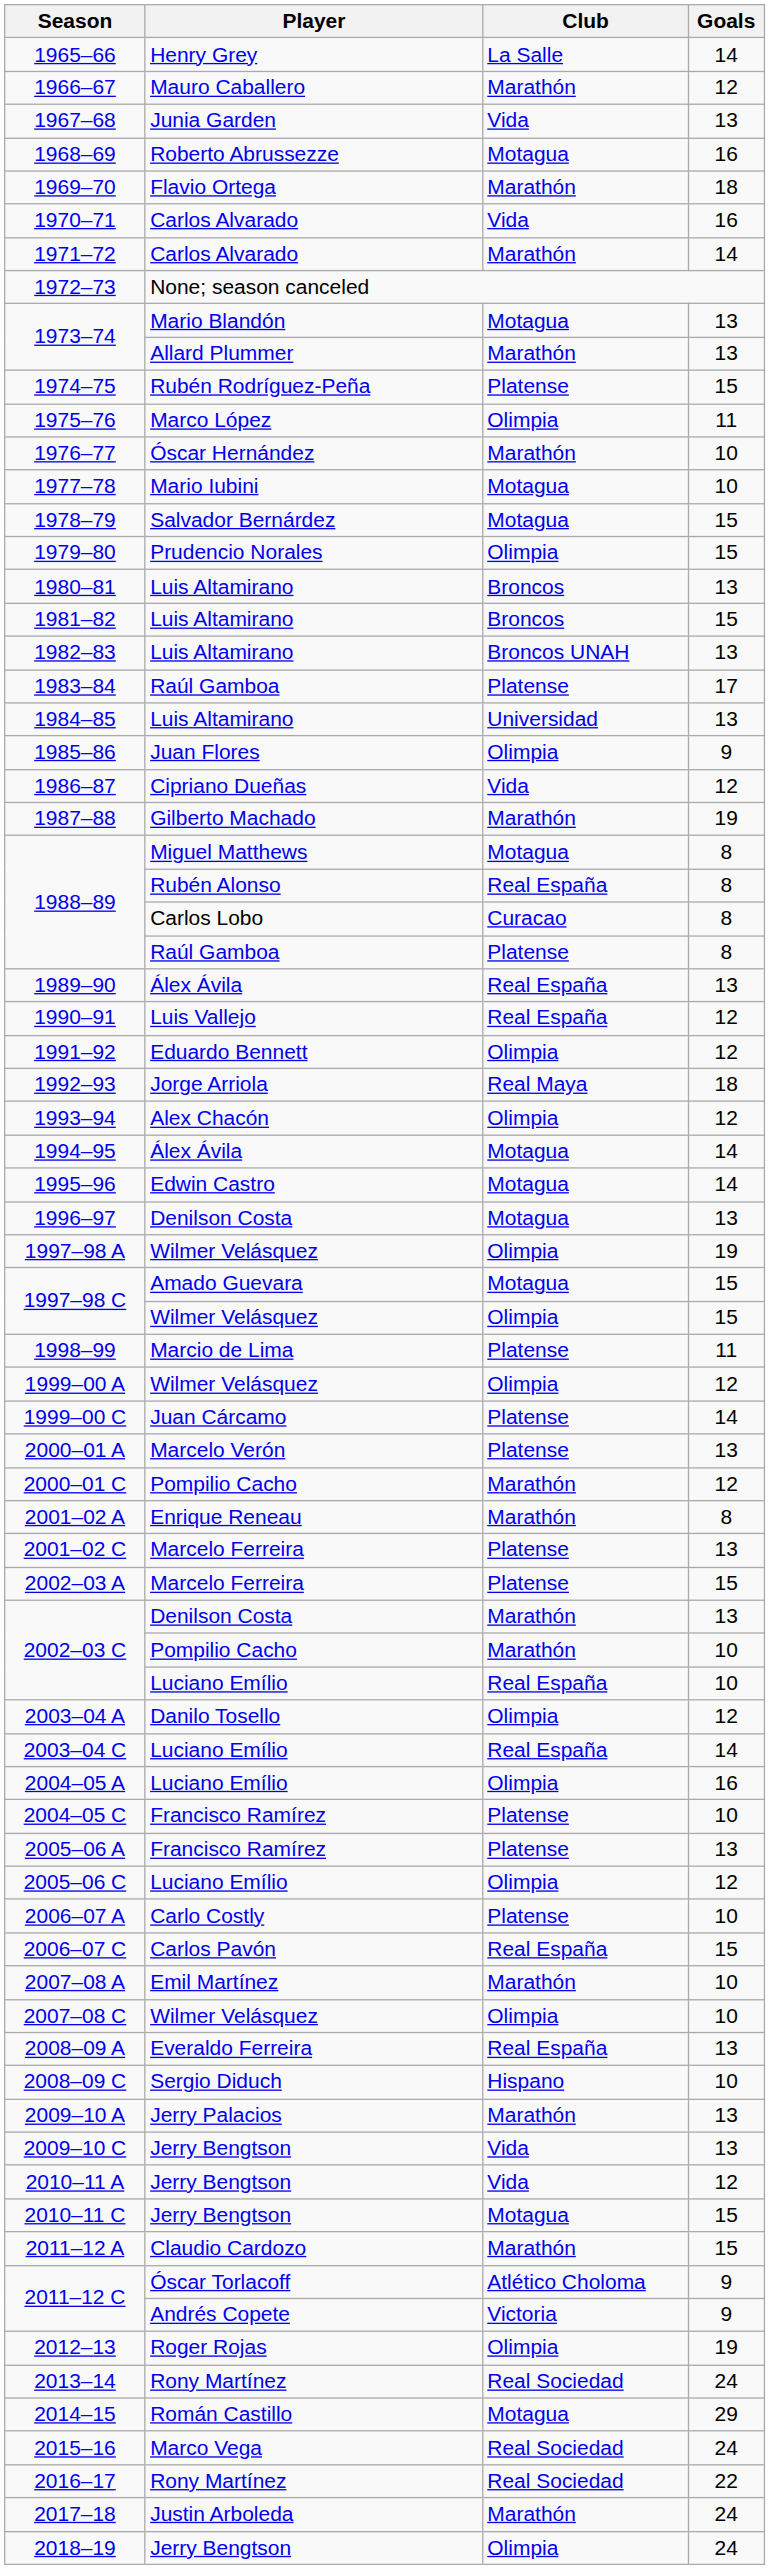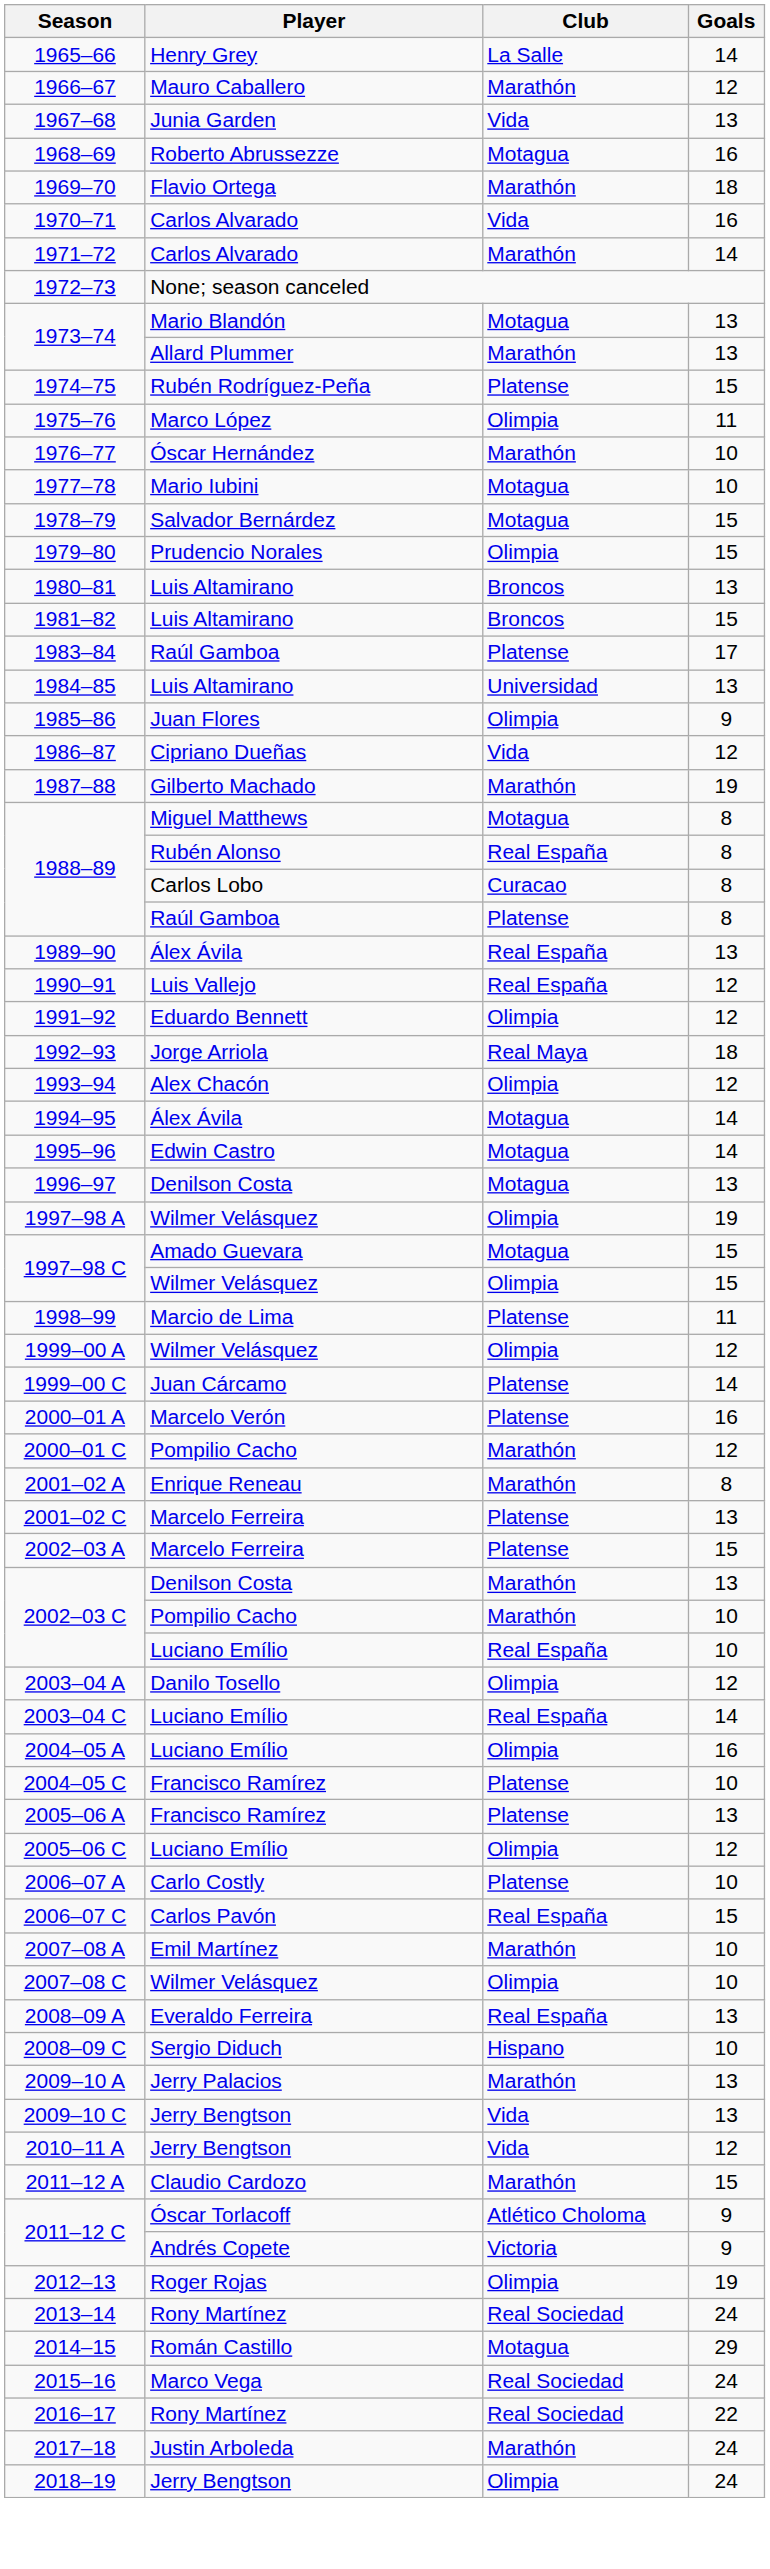- row: 1982–83 | Luis Altamirano | Broncos UNAH | 13
2000–01 A | Goals: 13 -> 16
- row: 2010–11 C | Jerry Bengtson | Motagua | 15
